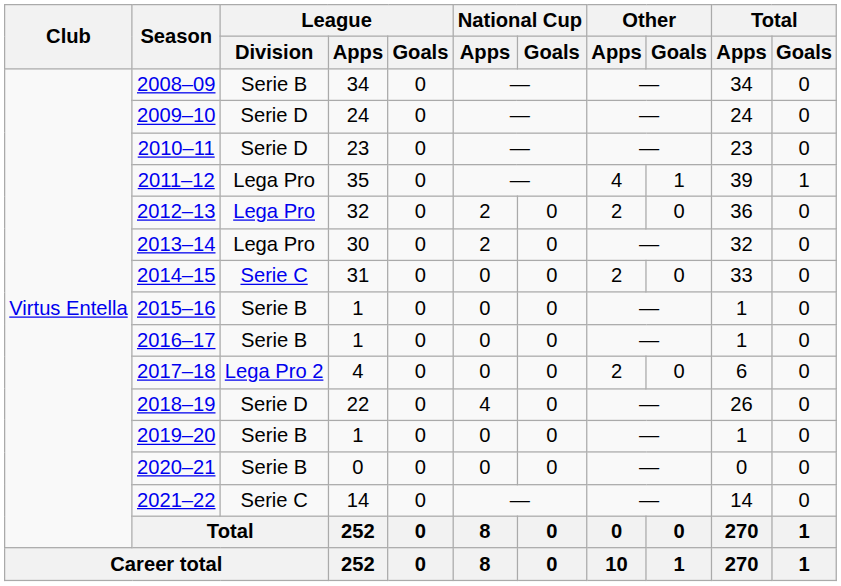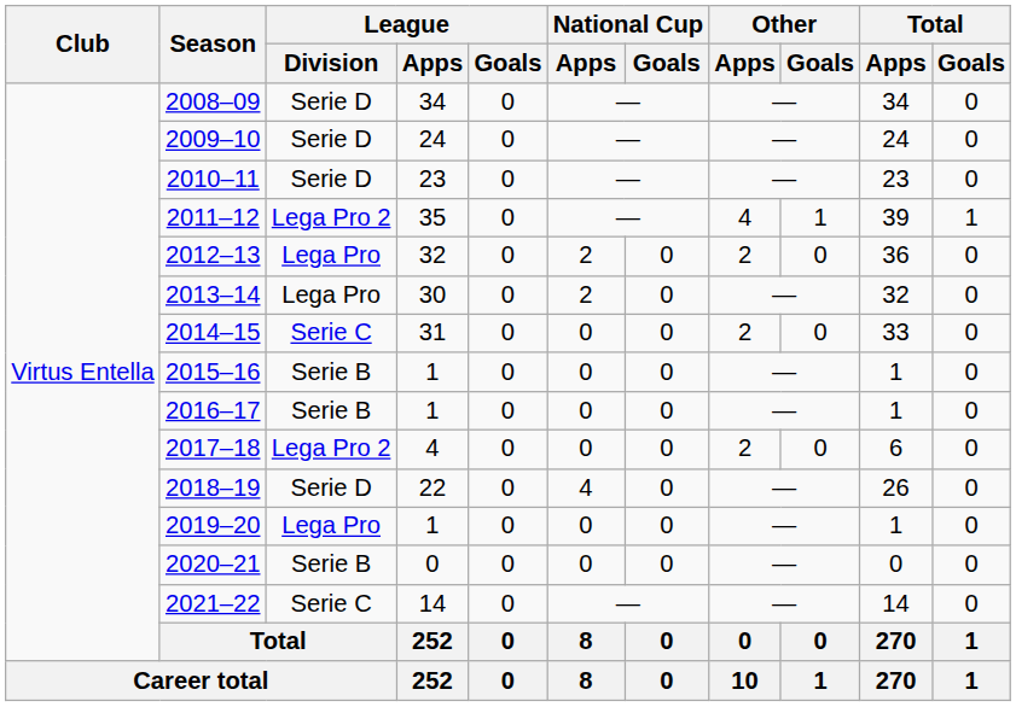2008–09 | League / Division: Serie B -> Serie D
2011–12 | League / Division: Lega Pro -> Lega Pro 2
2019–20 | League / Division: Serie B -> Lega Pro
